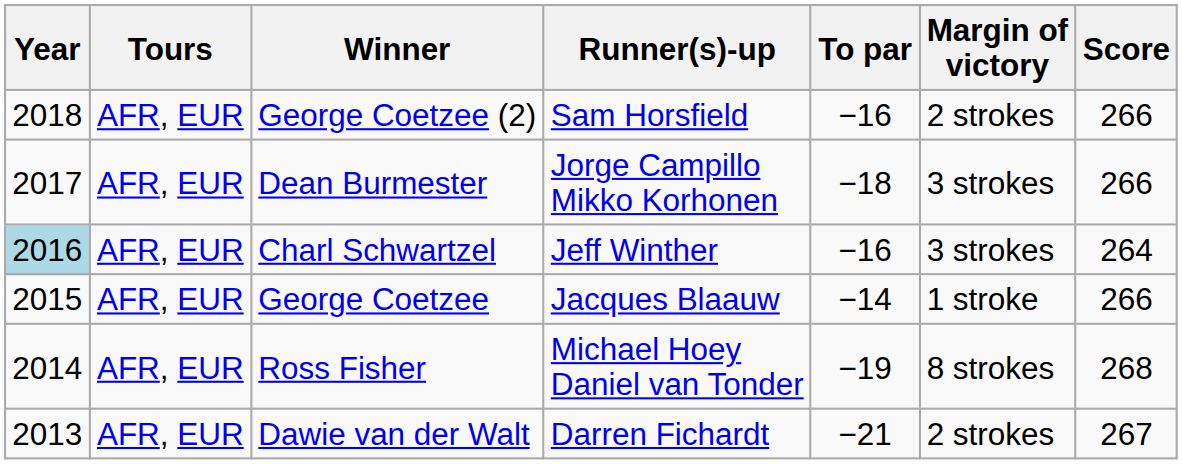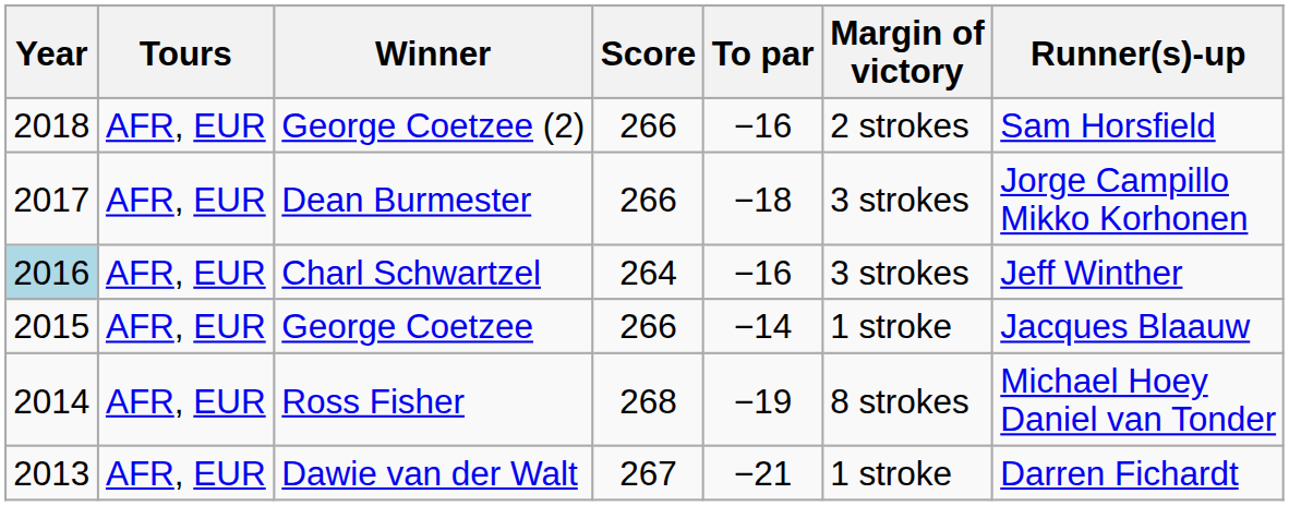columns swapped: Score <-> Runner(s)-up
Dawie van der Walt | Margin of victory: 2 strokes -> 1 stroke
